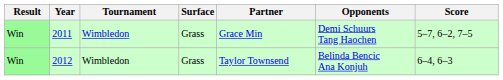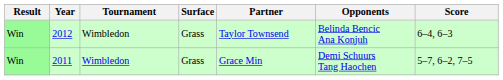rows swapped: 2011 <-> 2012
